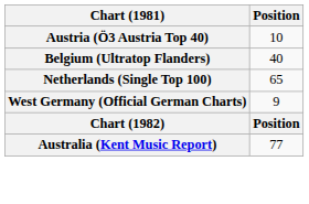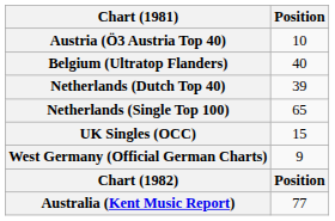+ row: Netherlands (Dutch Top 40) | 39
+ row: UK Singles (OCC) | 15
